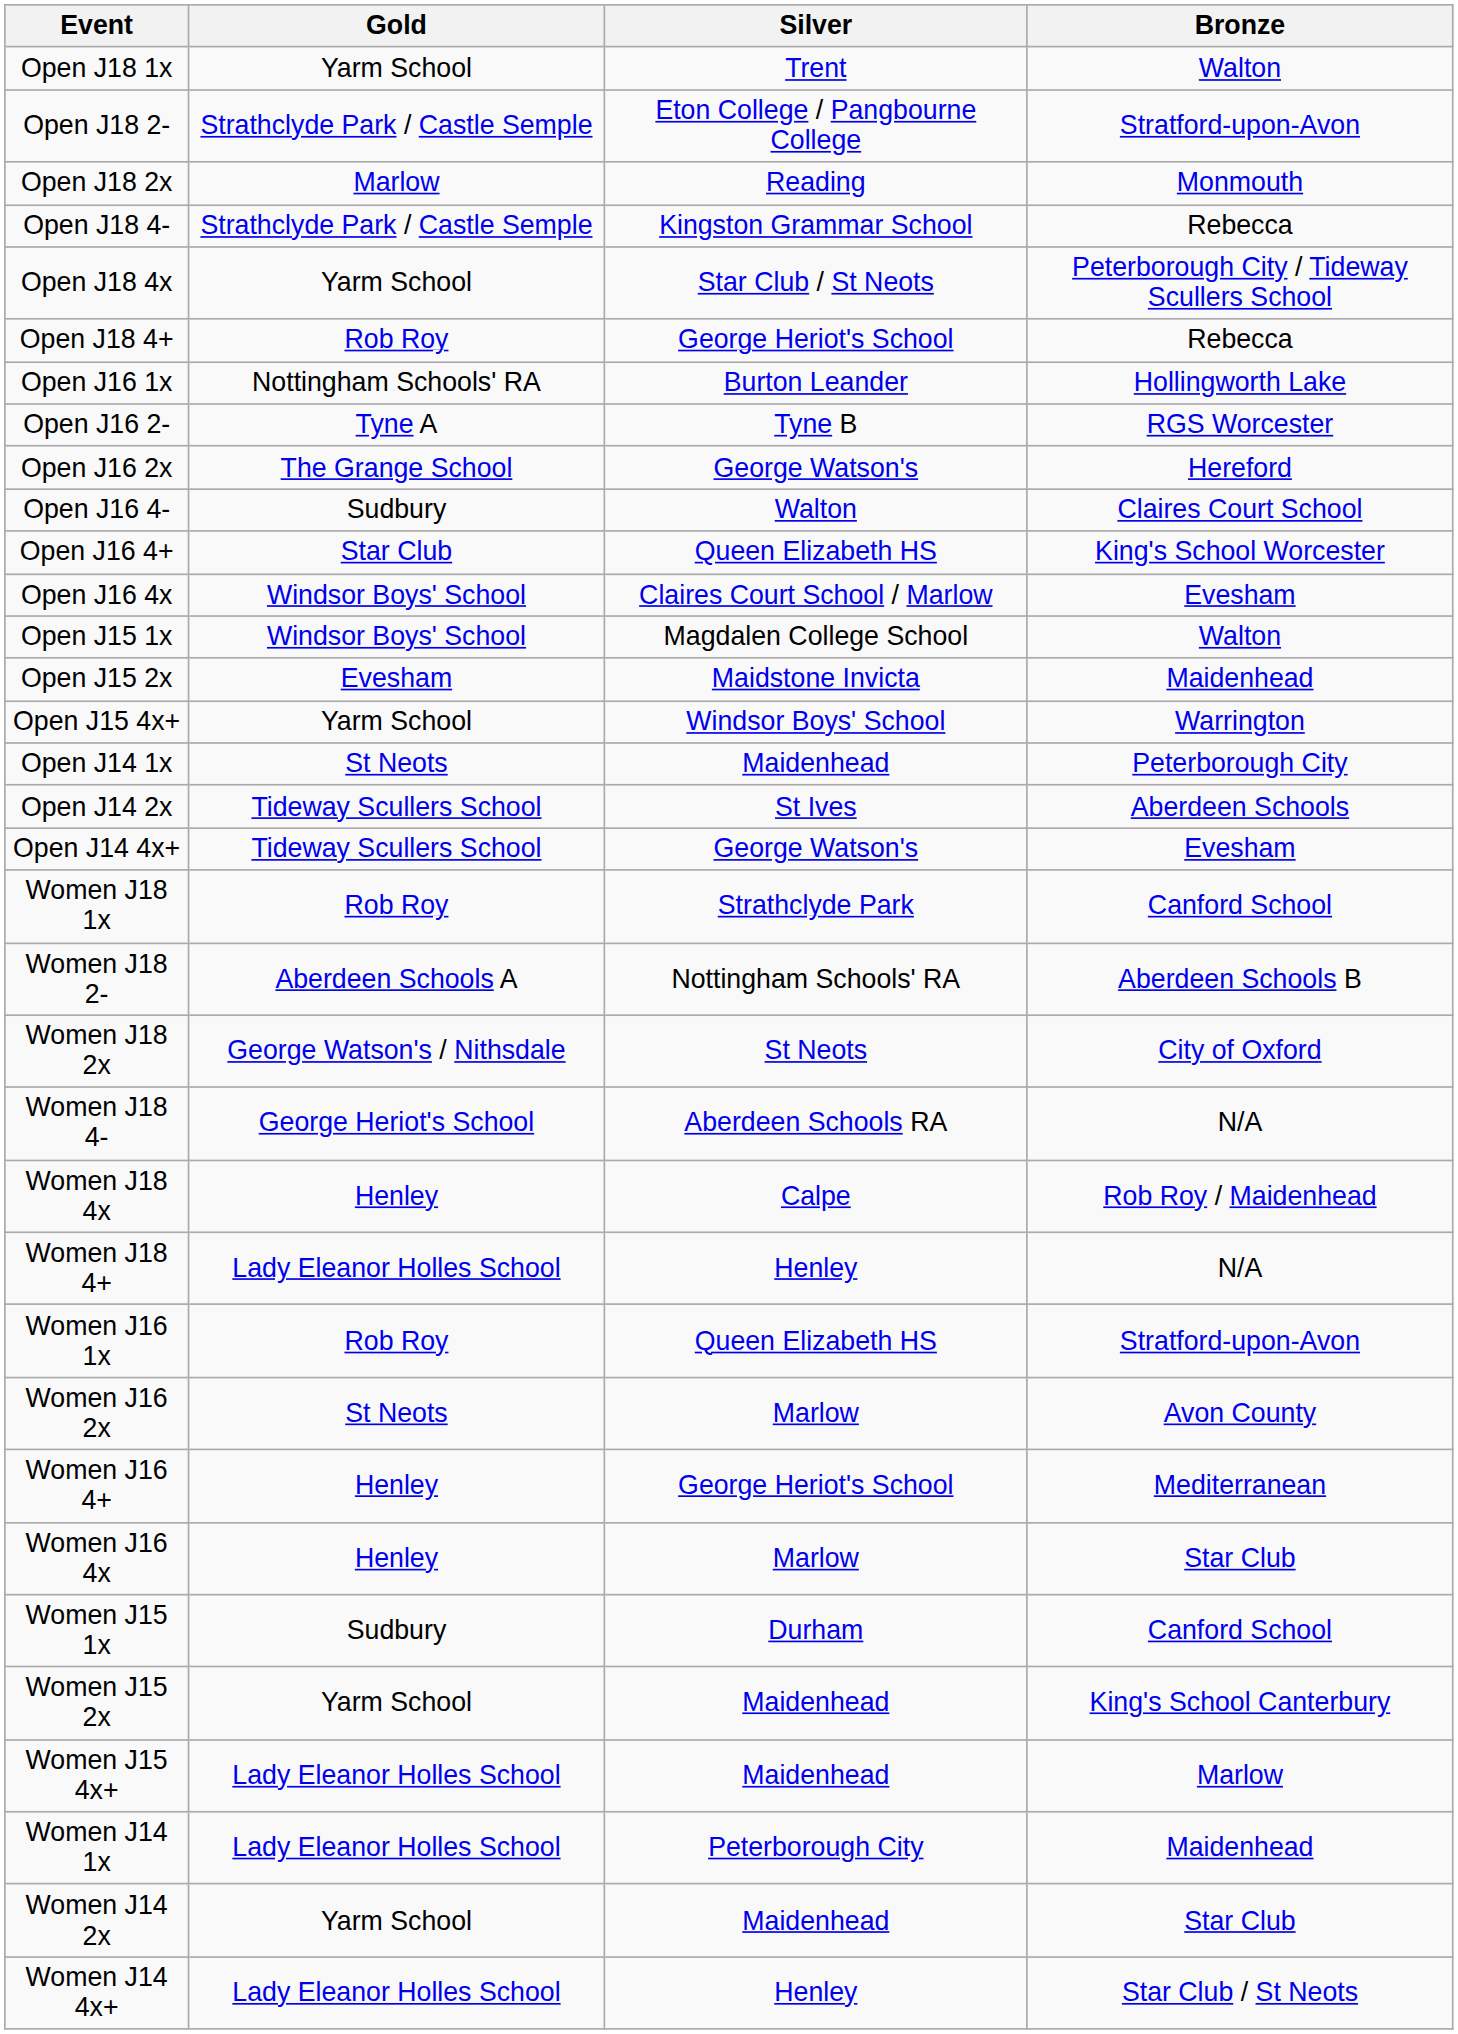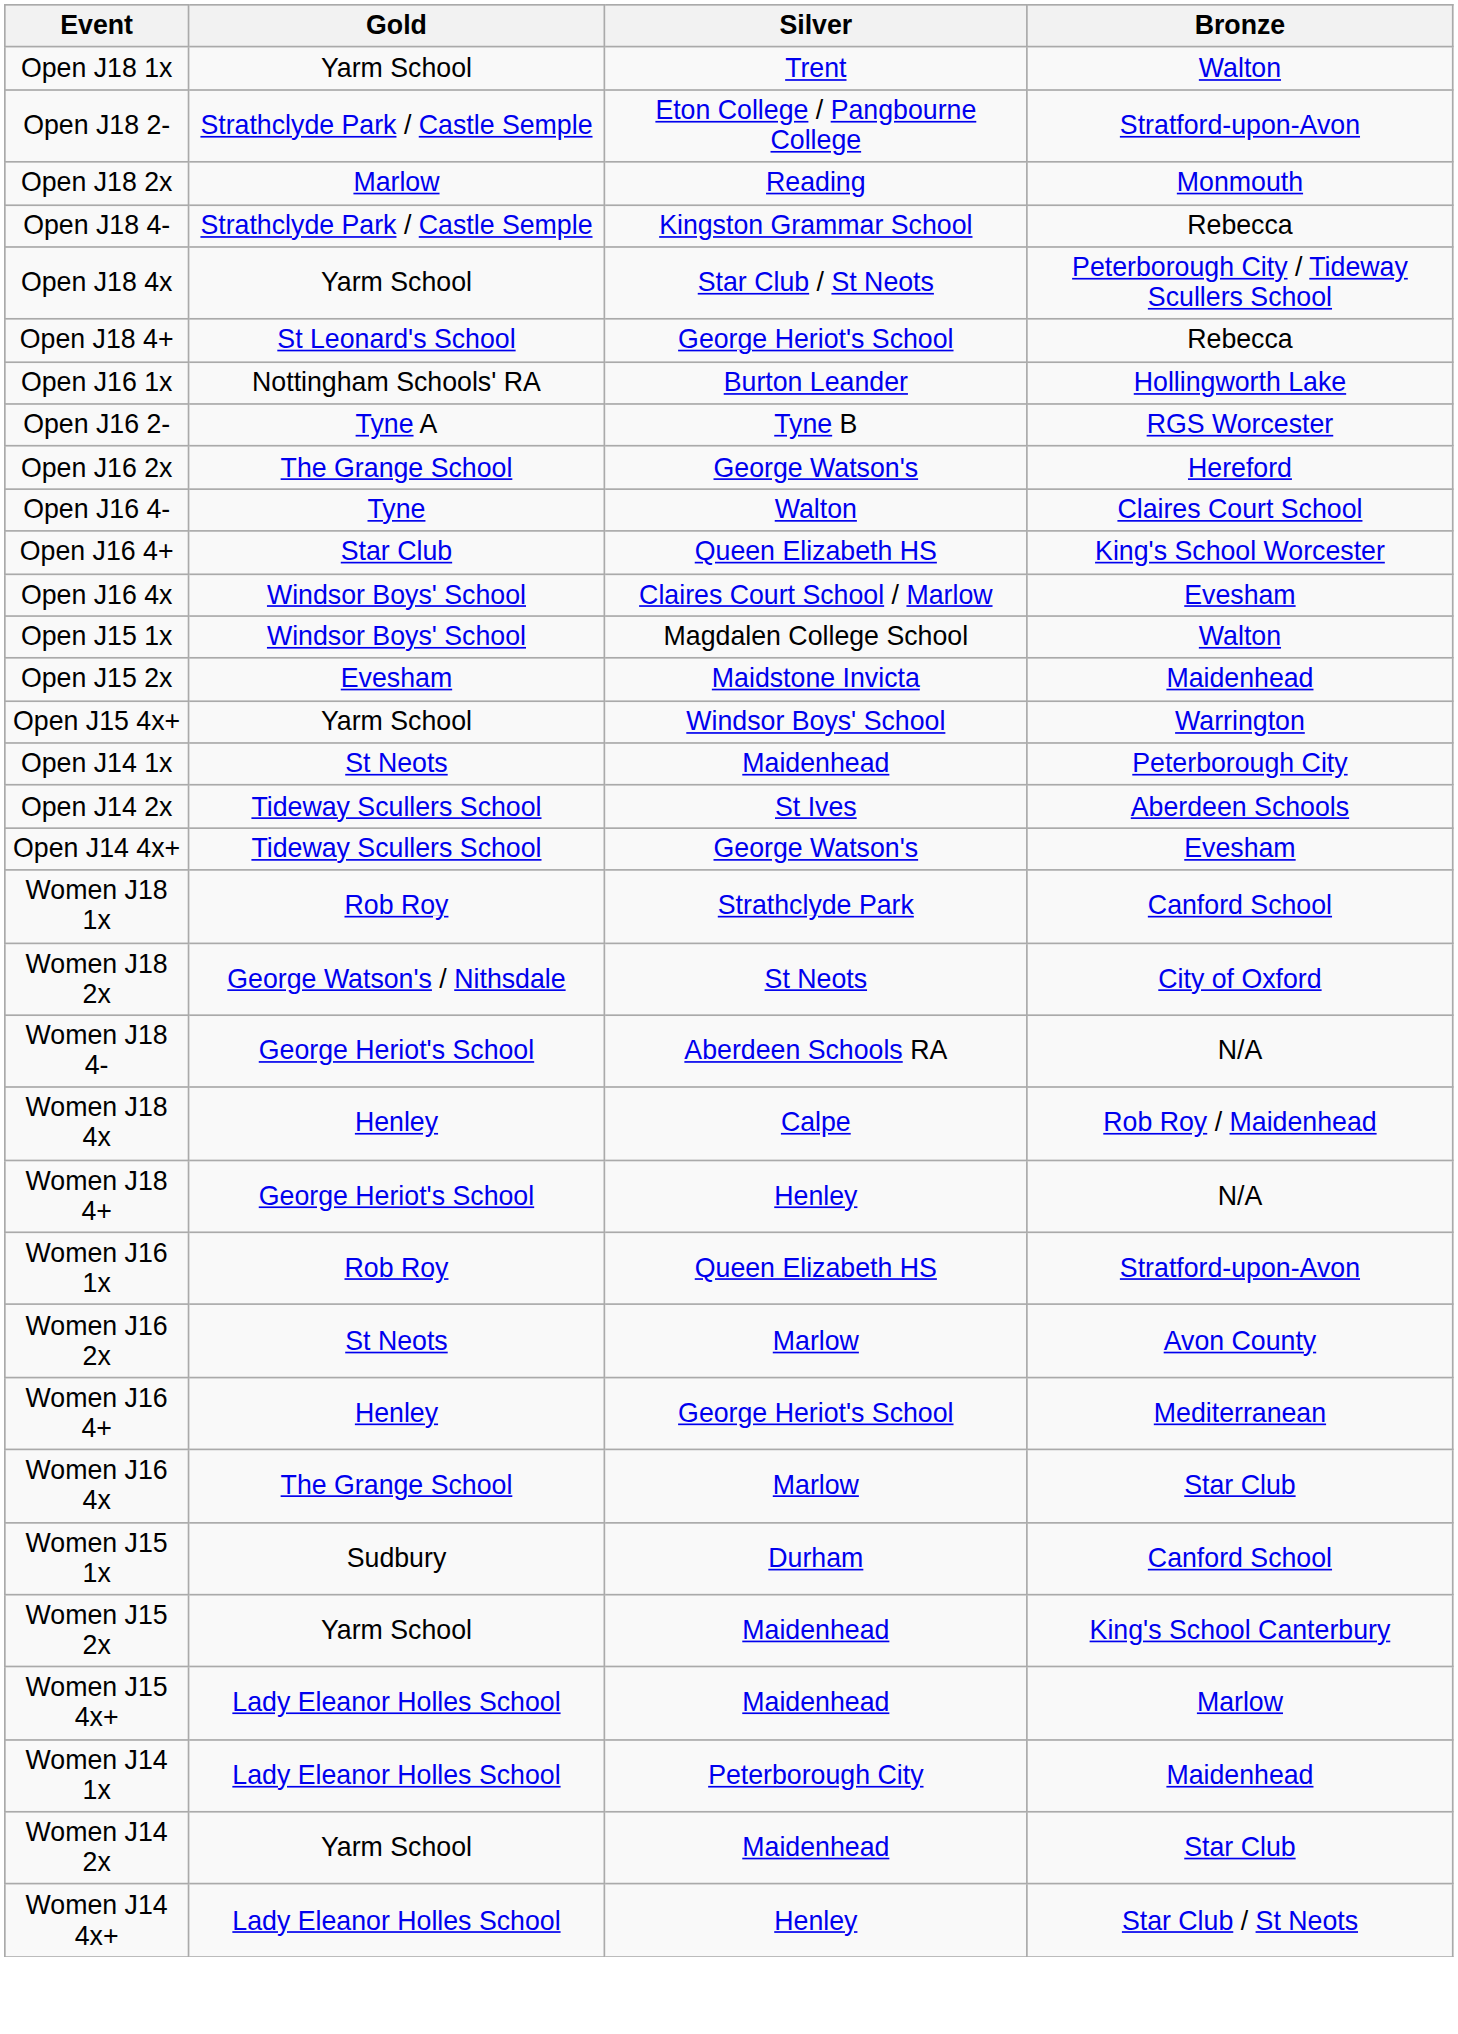Open J18 4+ | Gold: Rob Roy -> St Leonard's School
Open J16 4- | Gold: Sudbury -> Tyne
- row: Women J18 2- | Aberdeen Schools A | Nottingham Schools' RA | Aberdeen Schools B
Women J18 4+ | Gold: Lady Eleanor Holles School -> George Heriot's School
Women J16 4x | Gold: Henley -> The Grange School
